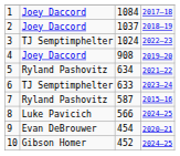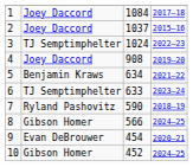2 | column 4: 2018–19 -> 2015–16
5 | column 2: Ryland Pashovitz -> Benjamin Kraws
7 | column 3: 587 -> 590
7 | column 4: 2015–16 -> 2018–19
8 | column 2: Luke Pavicich -> Gibson Homer
